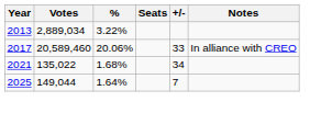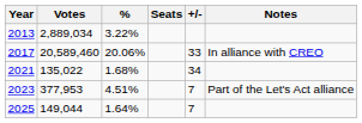+ row: 2023 | 377,953 | 4.51% | 7 | Part of the Let's Act alliance
